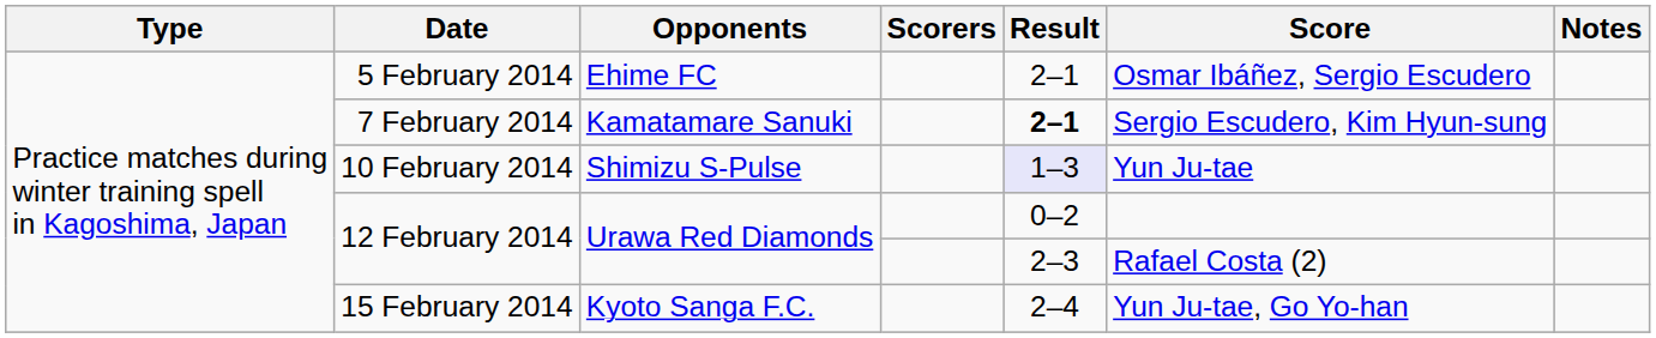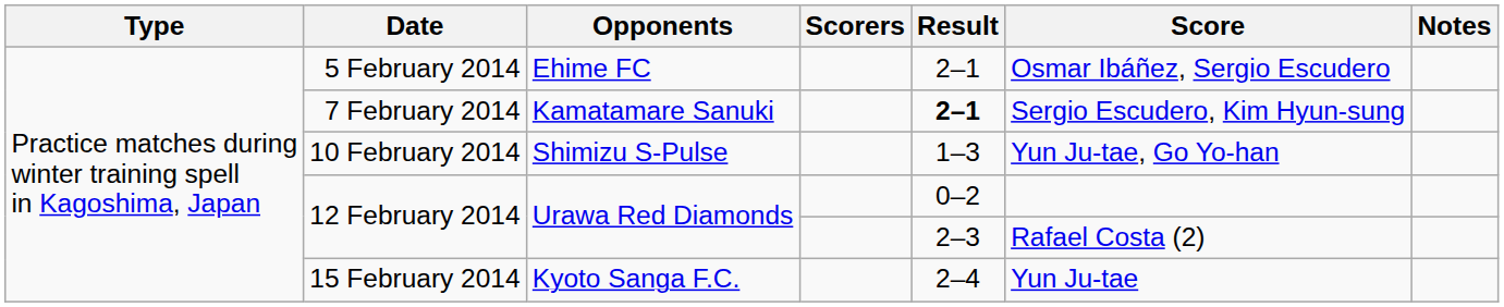10 February 2014 | Result: lavender background -> no background
10 February 2014 | Score: Yun Ju-tae -> Yun Ju-tae, Go Yo-han
15 February 2014 | Score: Yun Ju-tae, Go Yo-han -> Yun Ju-tae
